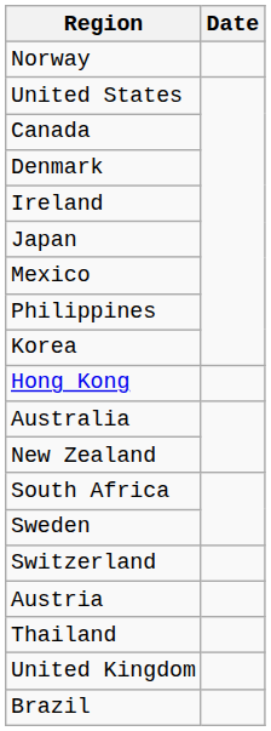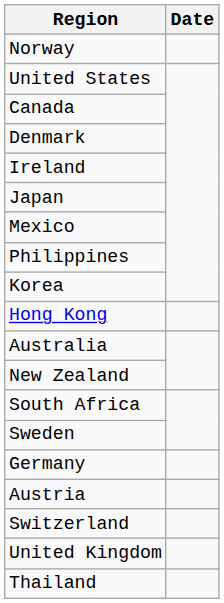+ row: Germany
rows swapped: Austria <-> Switzerland
rows swapped: Thailand <-> United Kingdom
- row: Brazil
